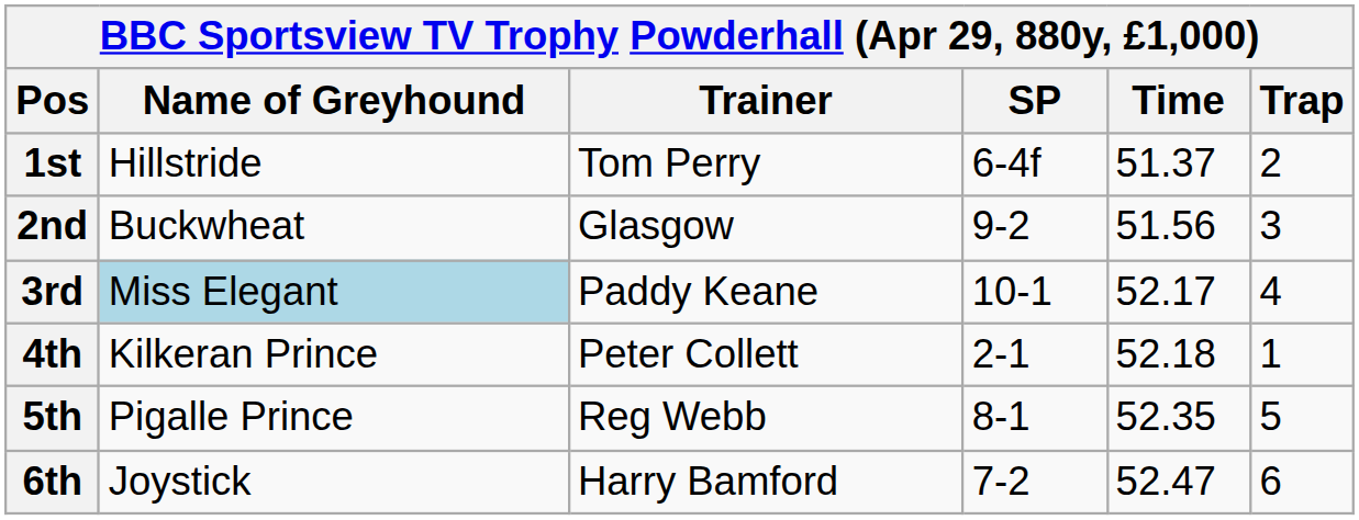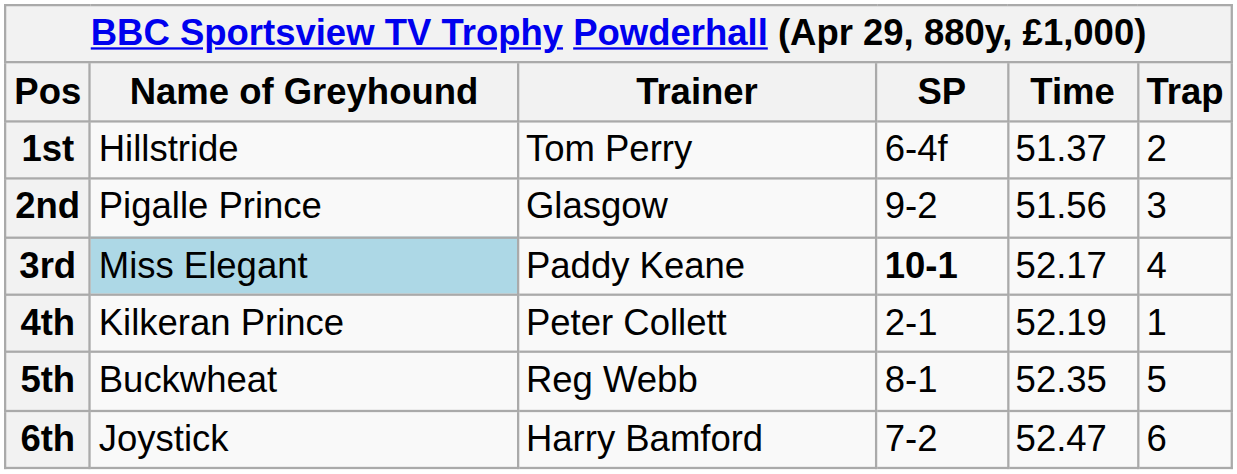2nd | Name of Greyhound: Buckwheat -> Pigalle Prince
3rd | SP: normal -> bold
4th | Time: 52.18 -> 52.19
5th | Name of Greyhound: Pigalle Prince -> Buckwheat
